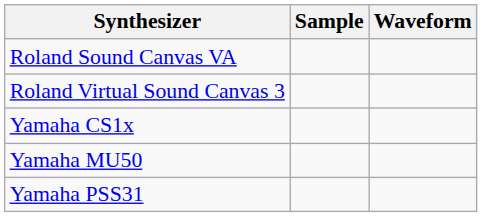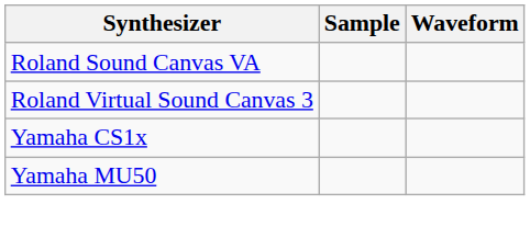- row: Yamaha PSS31
